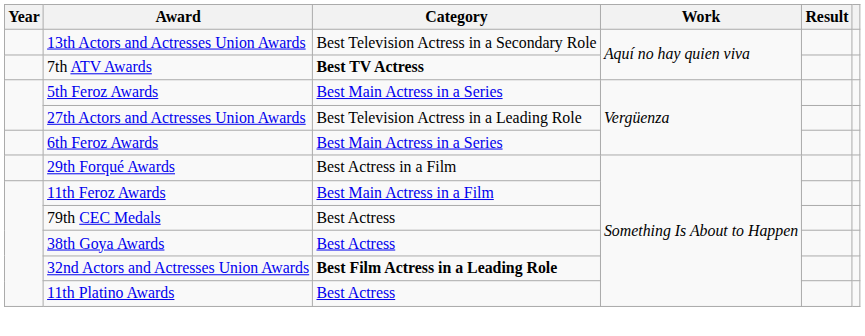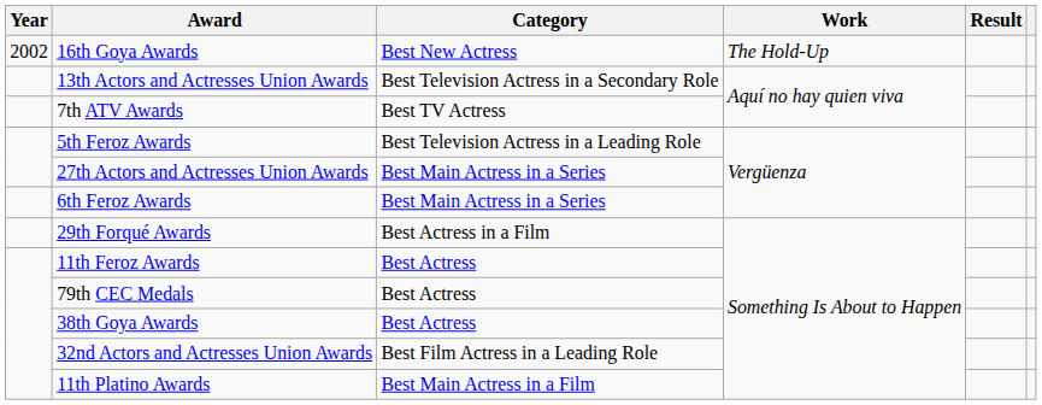+ row: 2002 | 16th Goya Awards | Best New Actress | The Hold-Up
7th ATV Awards | Category: bold -> normal
5th Feroz Awards | Category: Best Main Actress in a Series -> Best Television Actress in a Leading Role
27th Actors and Actresses Union Awards | Category: Best Television Actress in a Leading Role -> Best Main Actress in a Series
11th Feroz Awards | Category: Best Main Actress in a Film -> Best Actress
32nd Actors and Actresses Union Awards | Category: bold -> normal
11th Platino Awards | Category: Best Actress -> Best Main Actress in a Film
